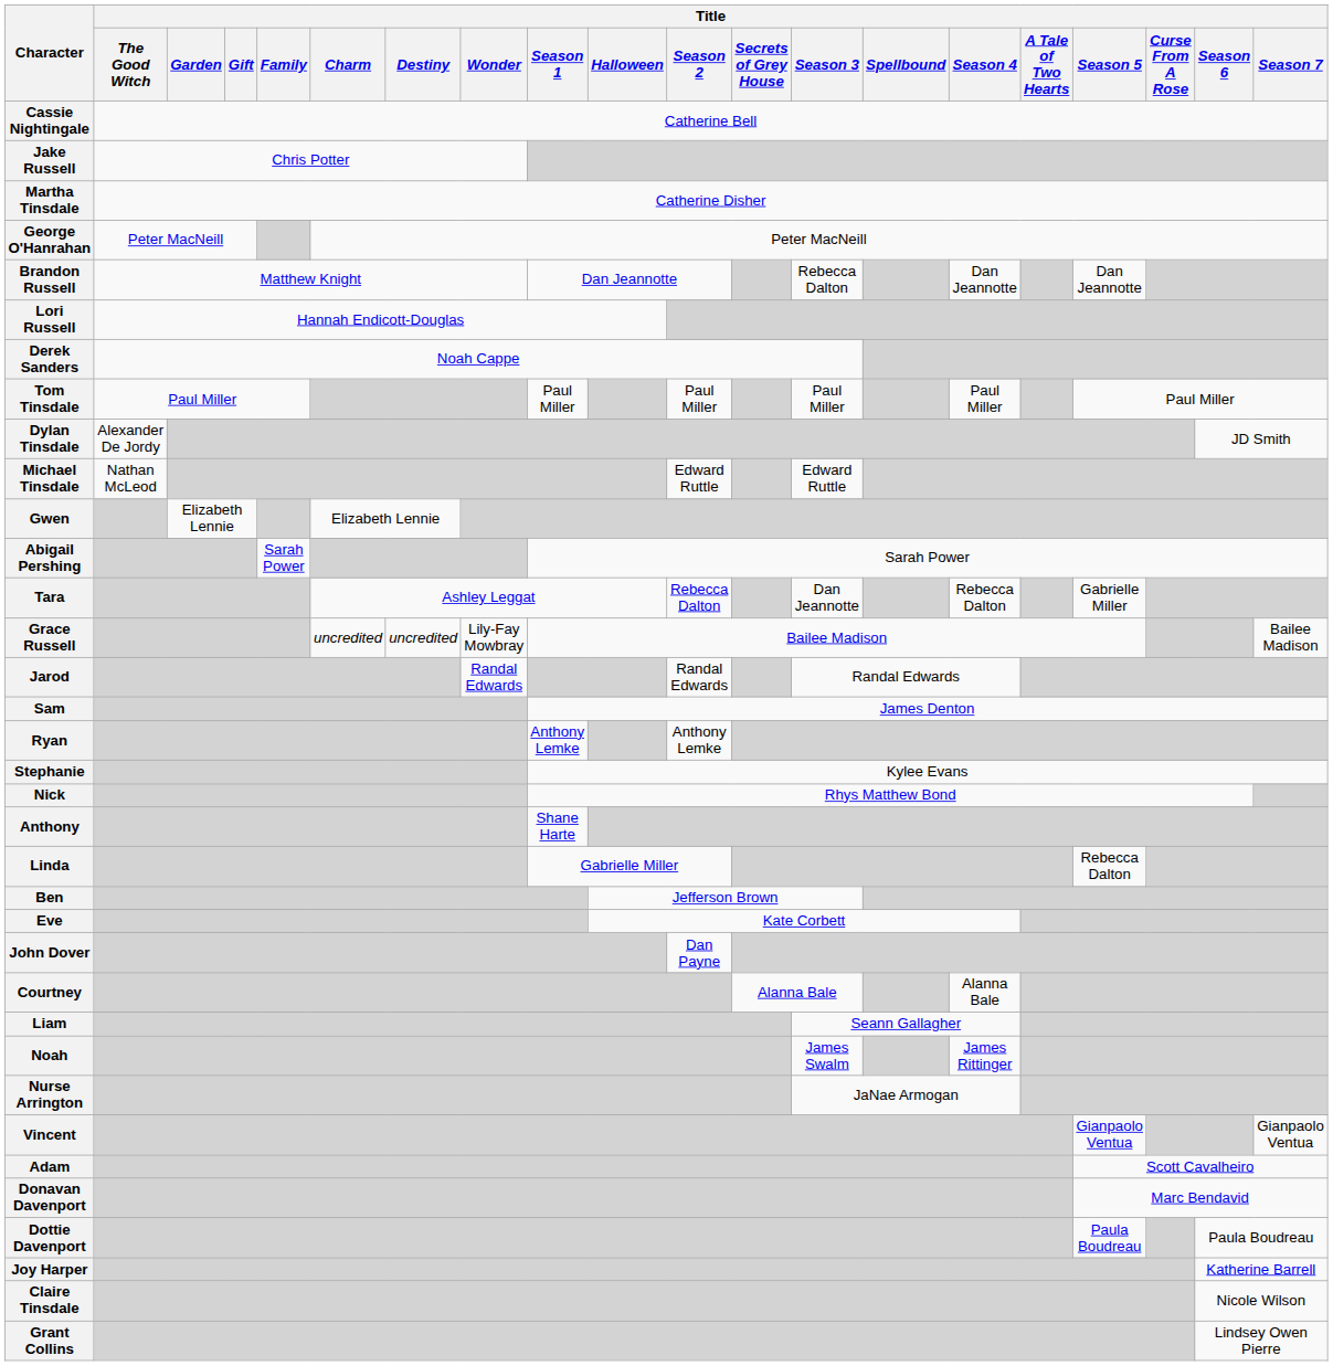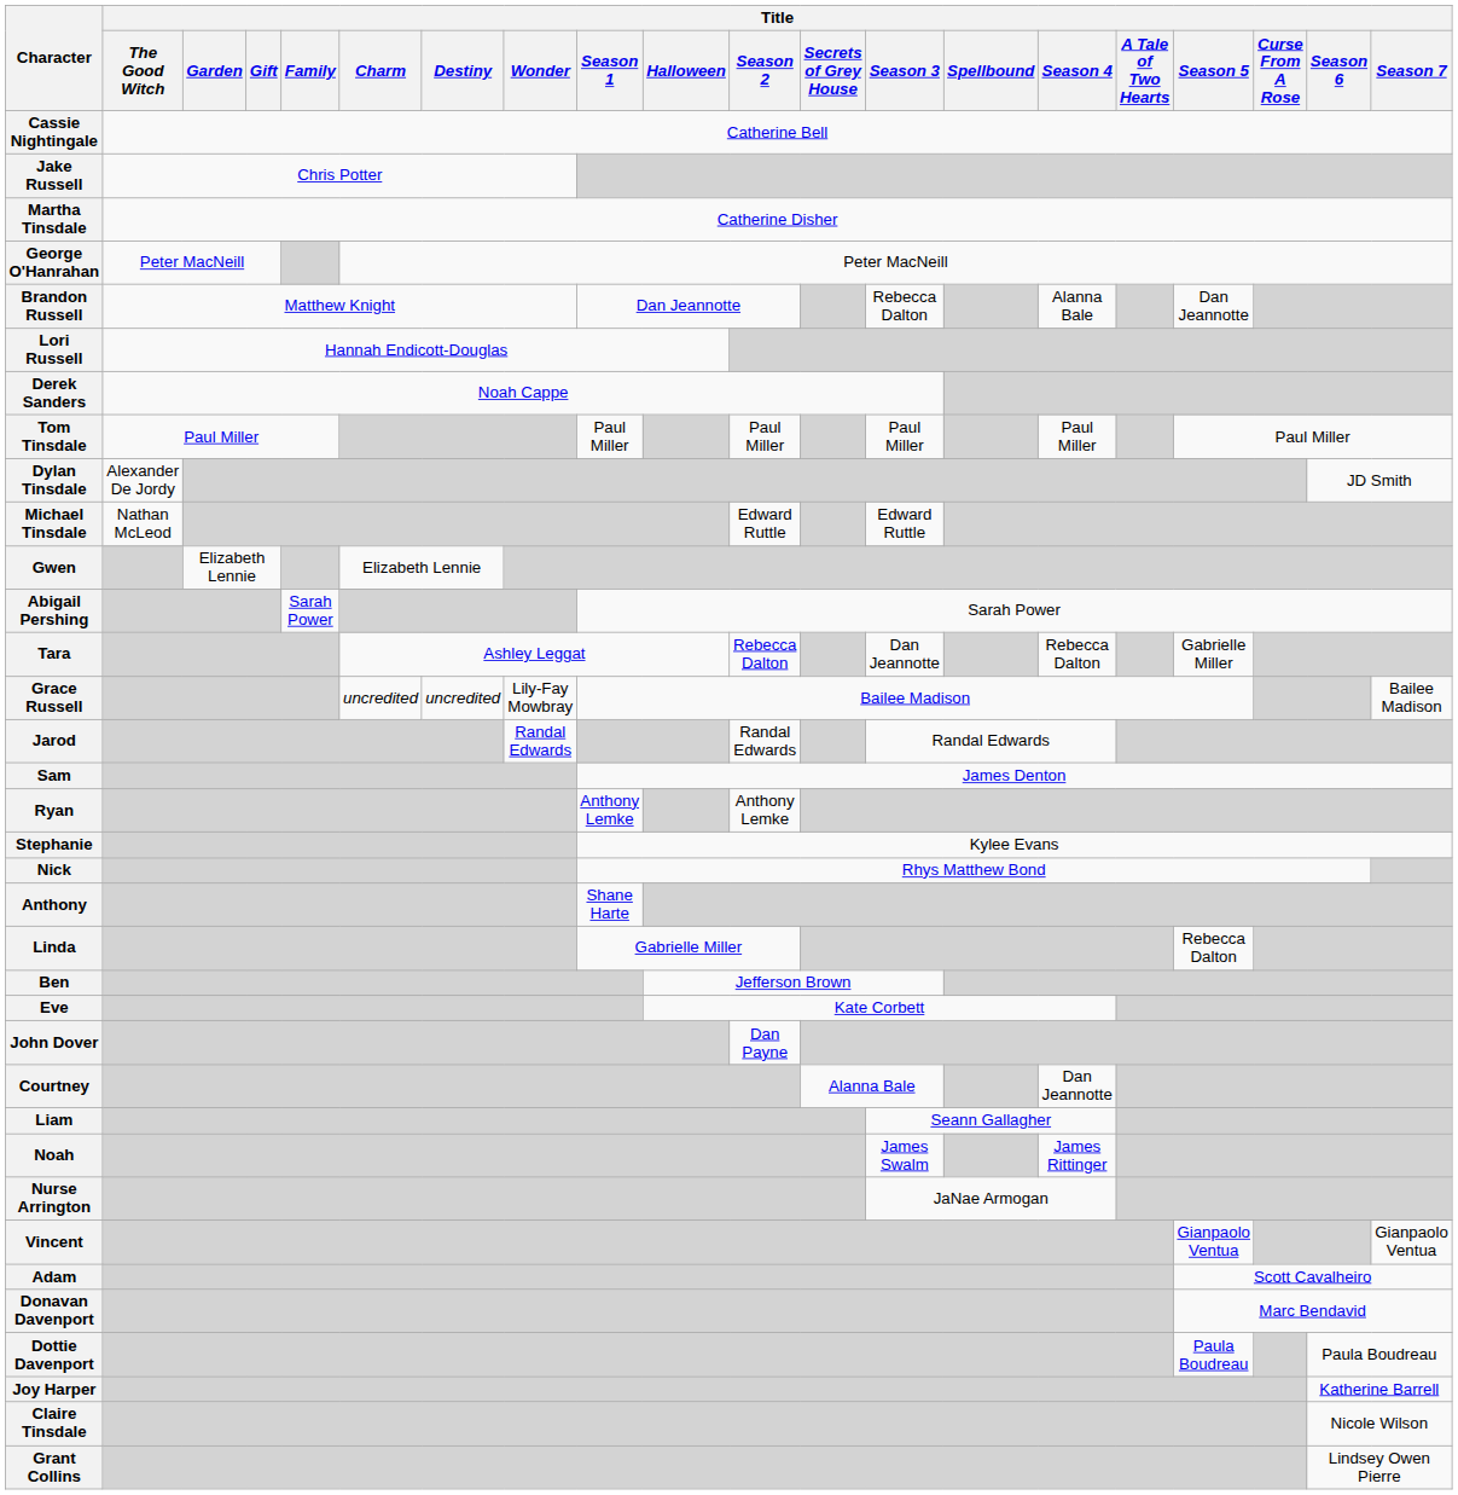Brandon Russell | Title / Season 4: Dan Jeannotte -> Alanna Bale
Courtney | Title / Season 4: Alanna Bale -> Dan Jeannotte
